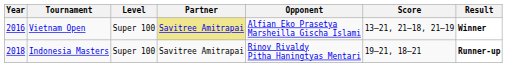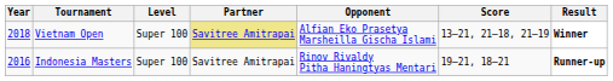Vietnam Open | Year: 2016 -> 2018
Indonesia Masters | Year: 2018 -> 2016
